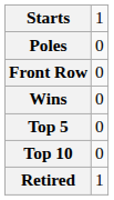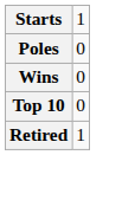- row: Front Row | 0
- row: Top 5 | 0
